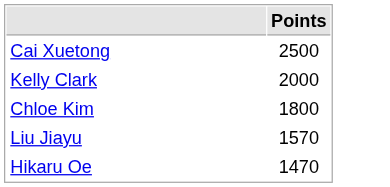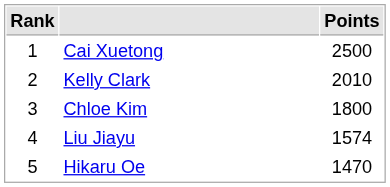+ column: Rank | 1 | 2 | 3 | 4 | 5
Kelly Clark | Points: 2000 -> 2010
Liu Jiayu | Points: 1570 -> 1574
